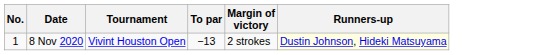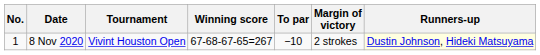+ column: Winning score | 67-68-67-65=267
8 Nov 2020 | To par: −13 -> −10
